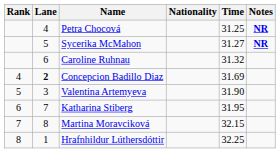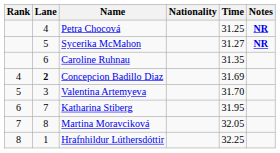Caroline Ruhnau | Time: 31.32 -> 31.35
Valentina Artemyeva | Time: 31.90 -> 31.70
Martina Moravciková | Time: 32.15 -> 32.05
